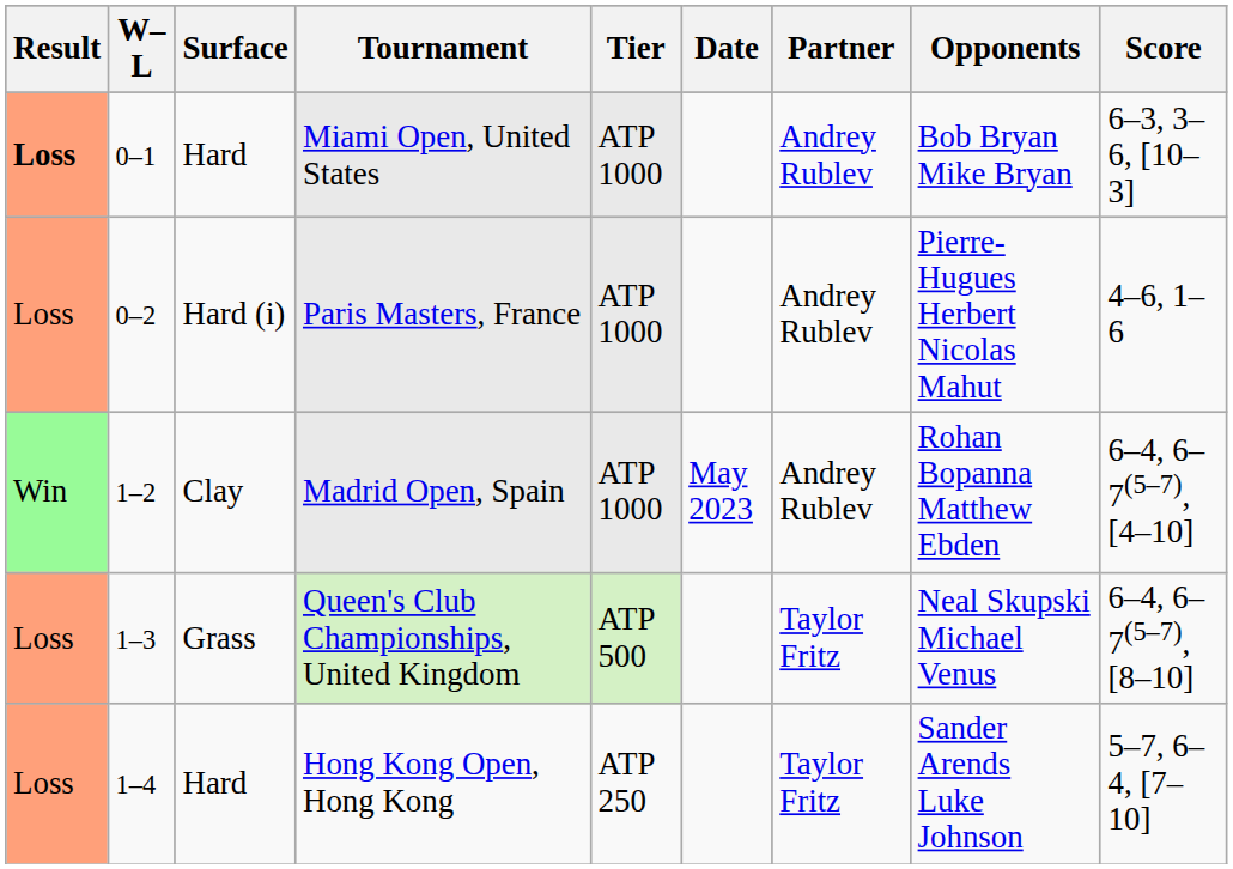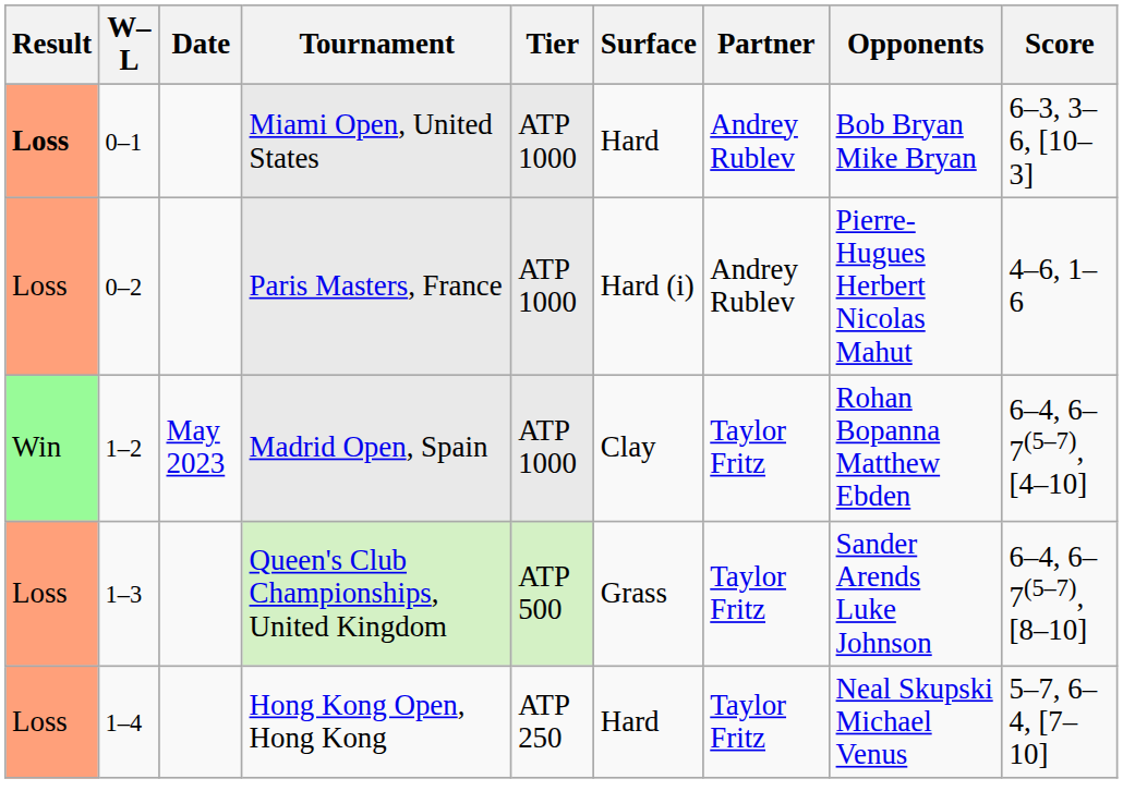columns swapped: Date <-> Surface
Madrid Open, Spain | Partner: Andrey Rublev -> Taylor Fritz
Queen's Club Championships, United Kingdom | Opponents: Neal Skupski Michael Venus -> Sander Arends Luke Johnson
Hong Kong Open, Hong Kong | Opponents: Sander Arends Luke Johnson -> Neal Skupski Michael Venus
